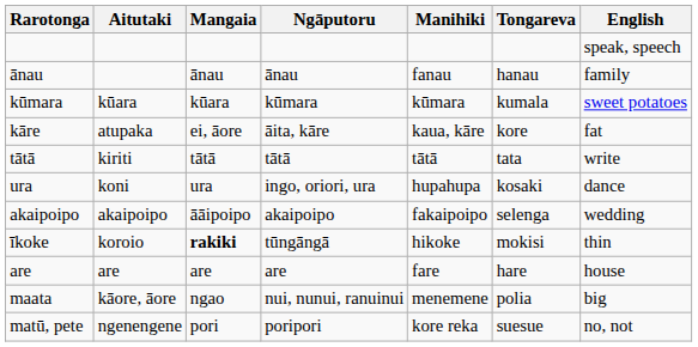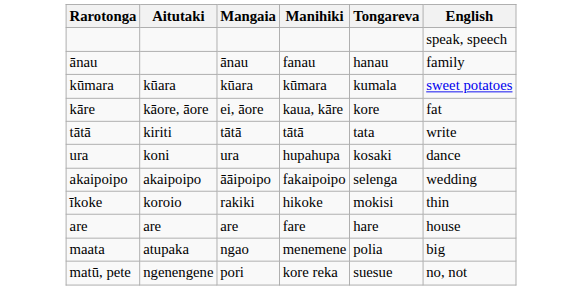- column: Ngāputoru | ānau | kūmara | āita, kāre | tātā | ingo, oriori, ura | akaipoipo | tūngāngā | are | nui, nunui, ranuinui | poripori
kāre | Aitutaki: atupaka -> kāore, āore
īkoke | Mangaia: bold -> normal
maata | Aitutaki: kāore, āore -> atupaka
